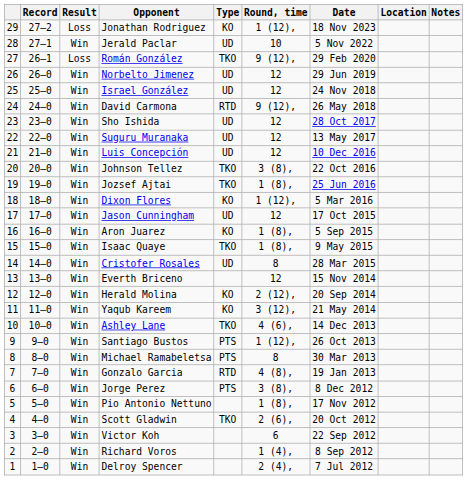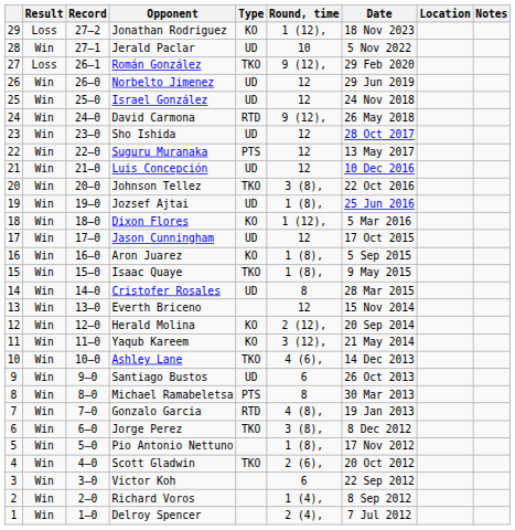columns swapped: Result <-> Record
Suguru Muranaka | Type: UD -> PTS
Jozsef Ajtai | Type: TKO -> UD
Santiago Bustos | Type: PTS -> UD
Santiago Bustos | Round, time: 1 (12), -> 6
Jorge Perez | Type: PTS -> TKO
